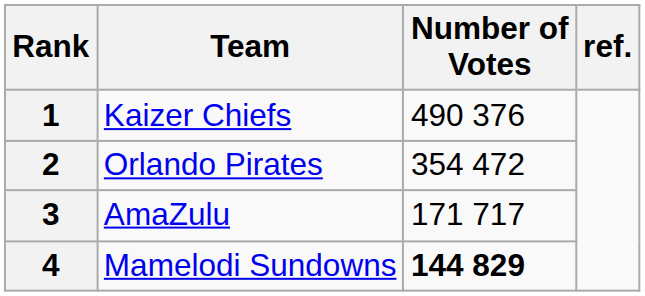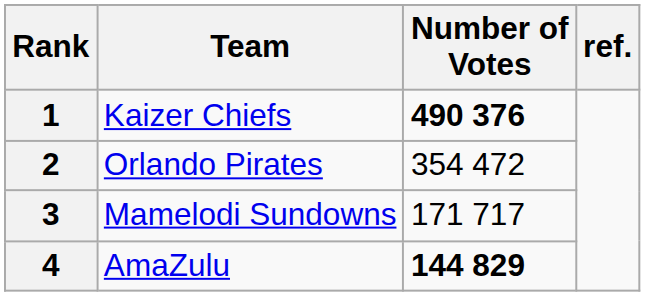1 | Number of Votes: normal -> bold
3 | Team: AmaZulu -> Mamelodi Sundowns
4 | Team: Mamelodi Sundowns -> AmaZulu
